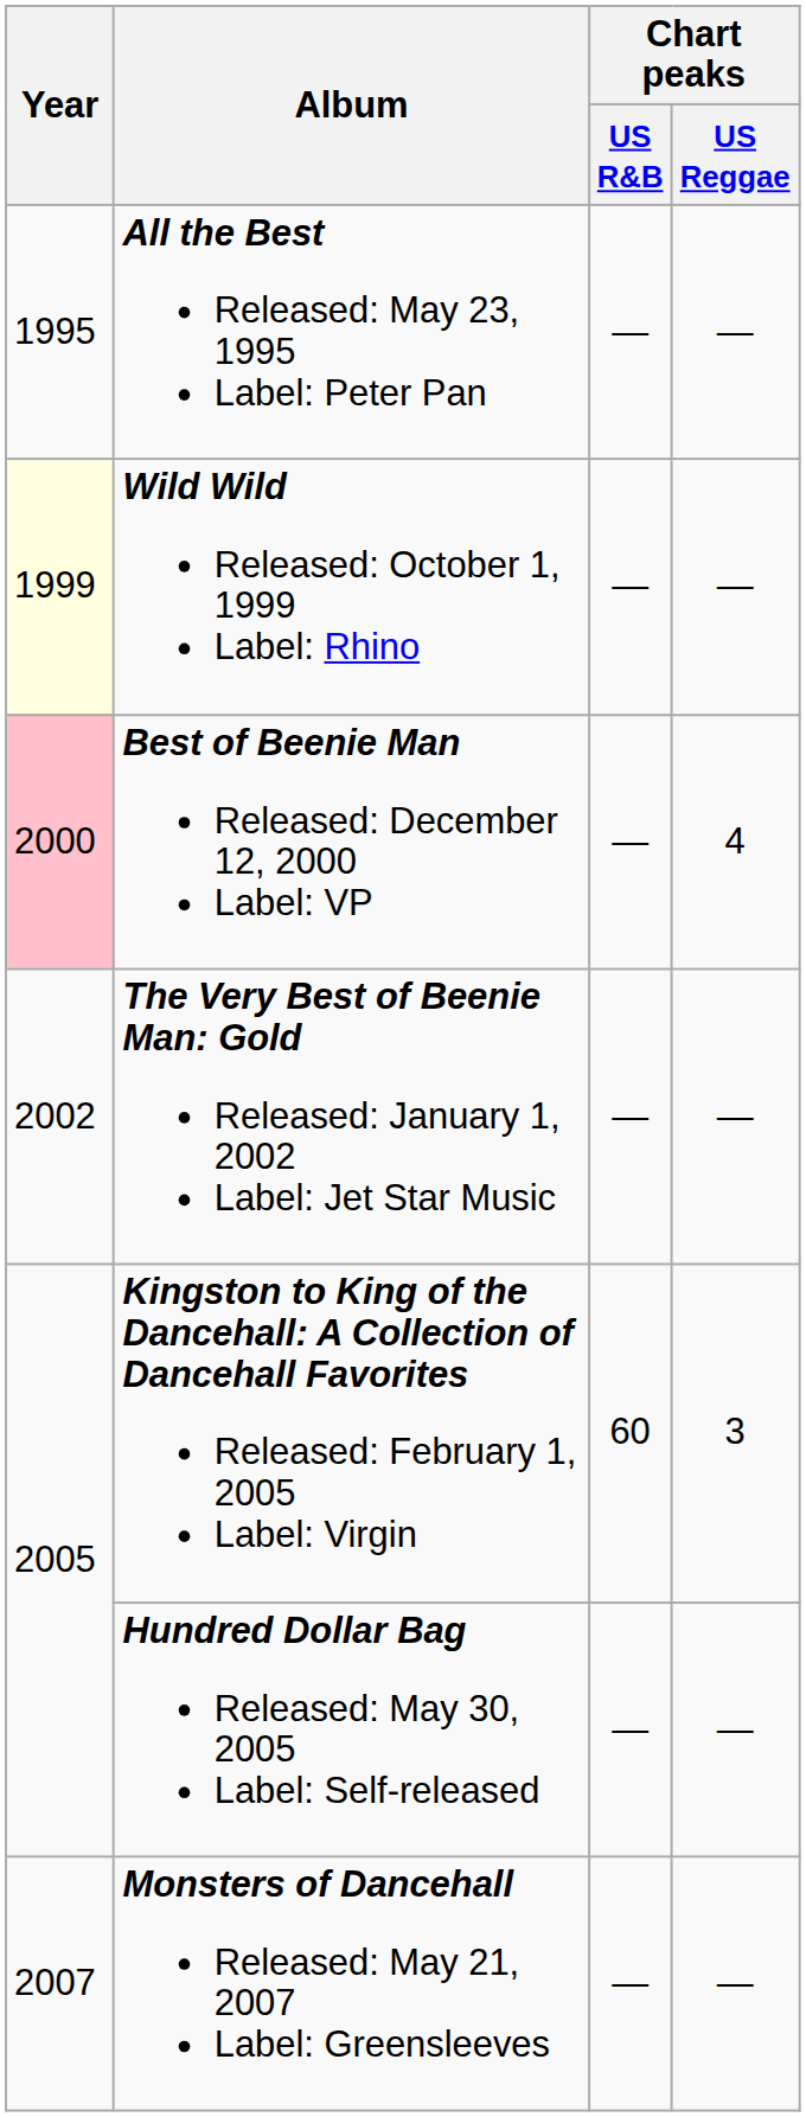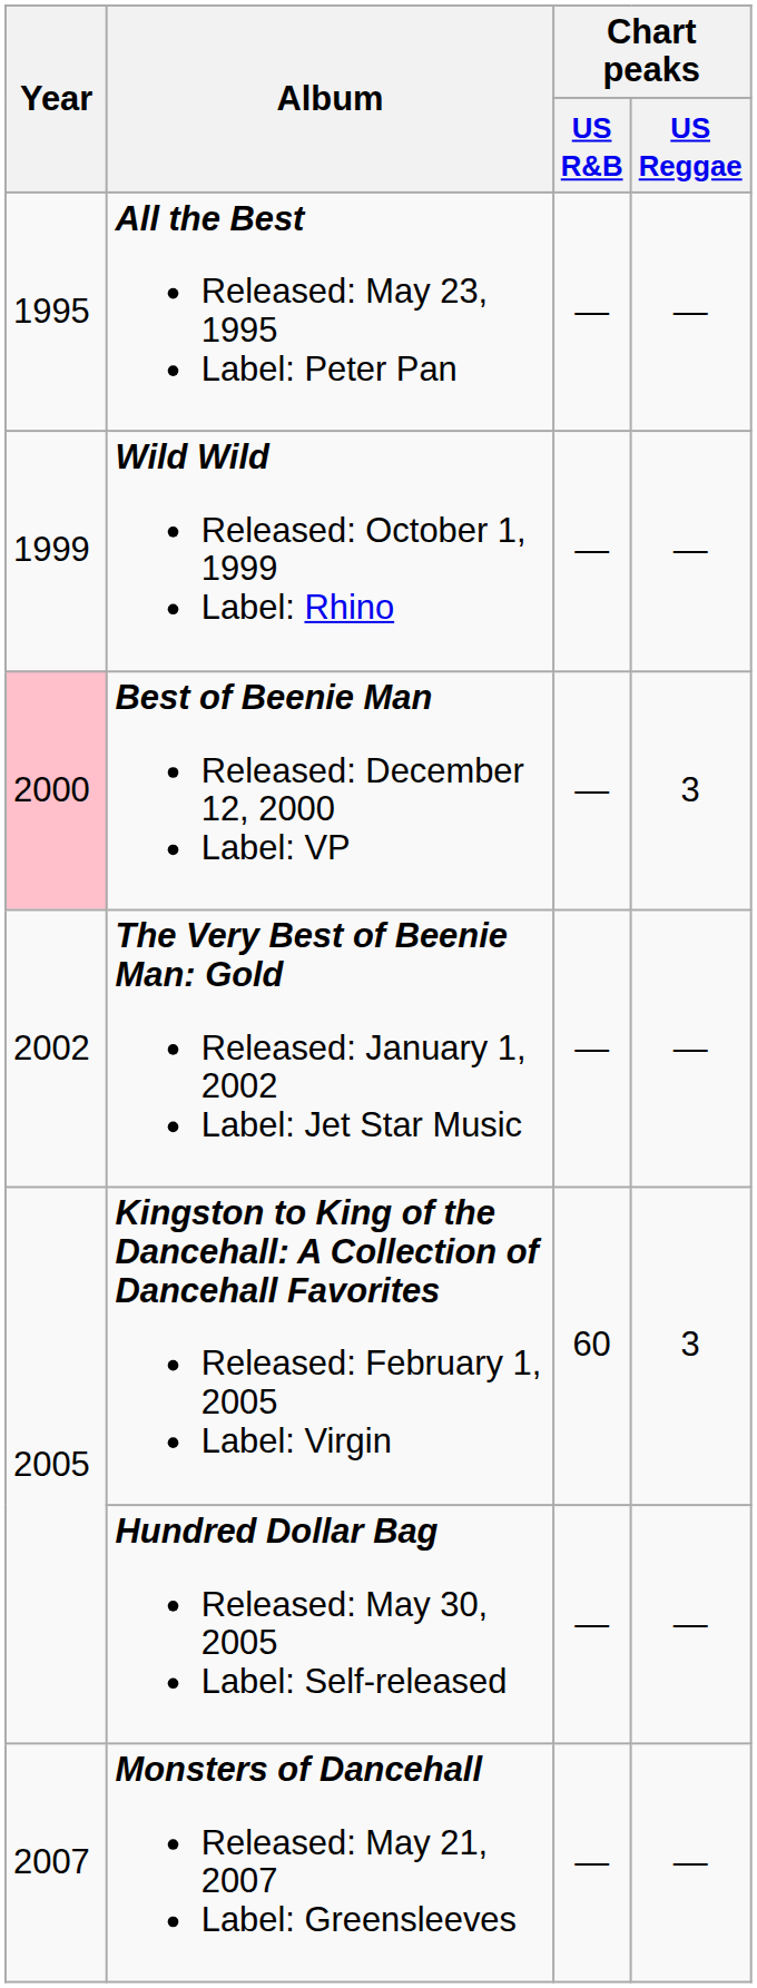Wild Wild Released: October 1, 1999 Label: Rhino | Year: lightyellow background -> no background
Best of Beenie Man Released: December 12, 2000 Label: VP | Chart peaks / US Reggae: 4 -> 3
